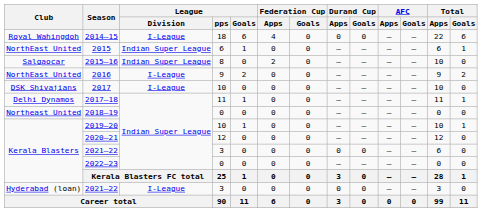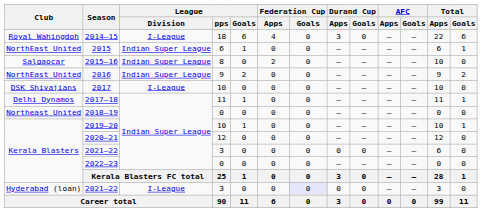2014–15 | Durand Cup / Apps: 0 -> 3
2016 | League / Division: I-League -> Indian Super League
Hyderabad (loan) / 2021–22 | Federation Cup / Goals: no background -> lavender background
